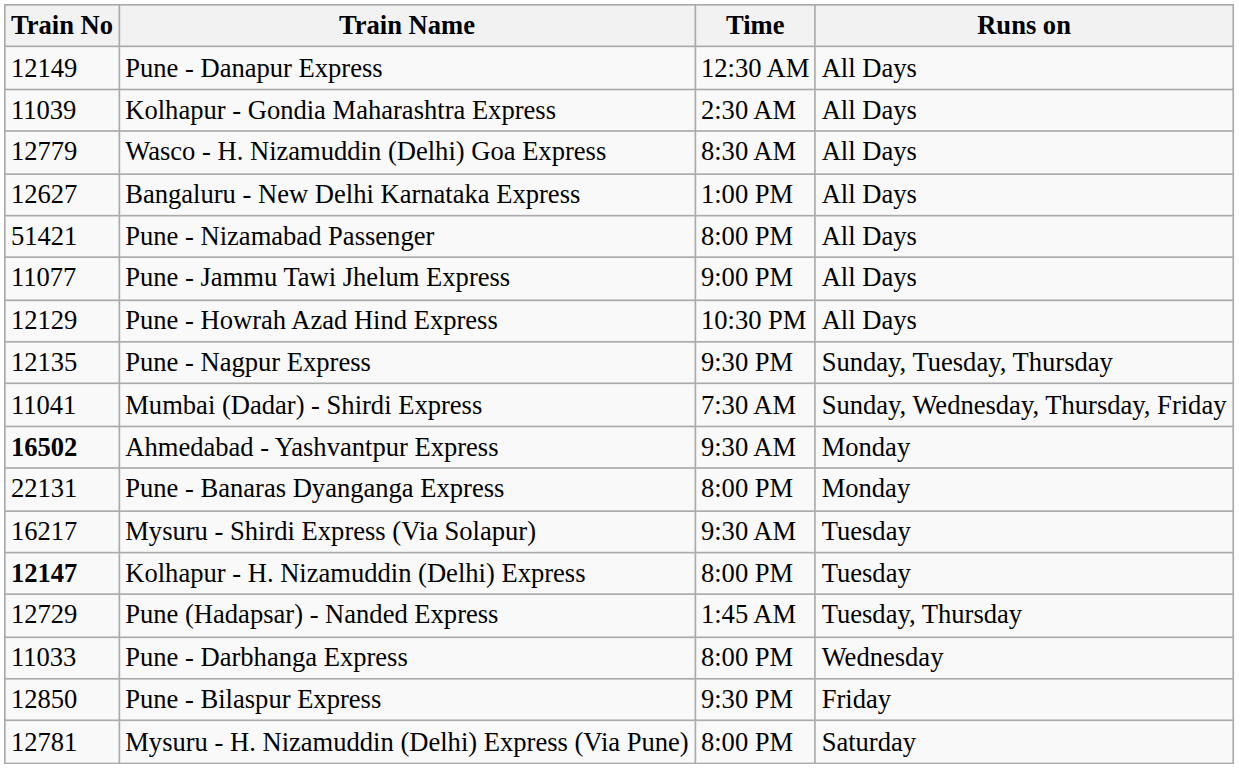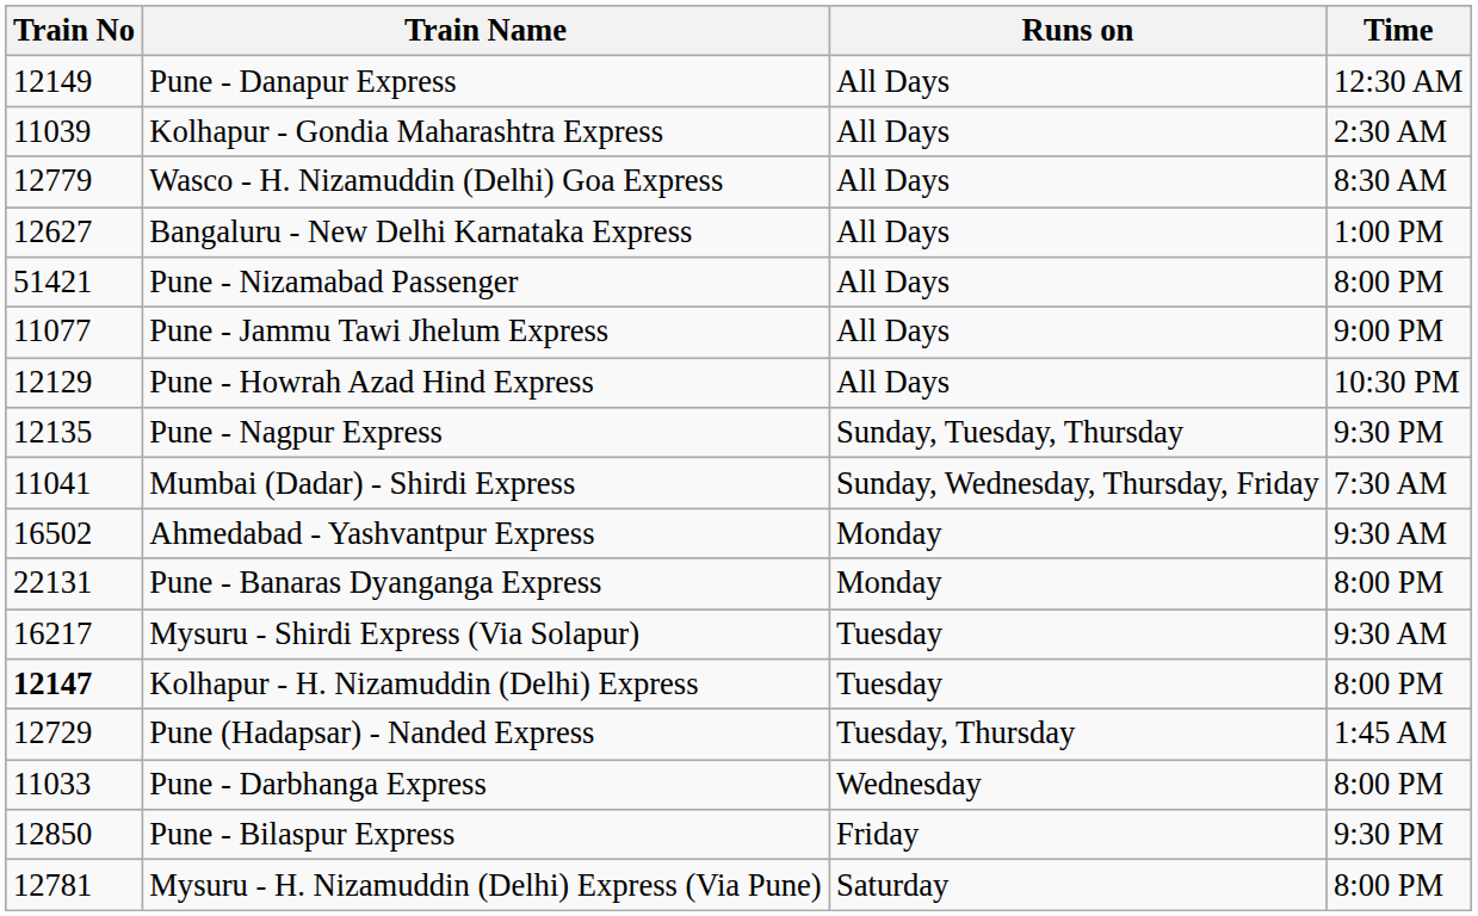columns swapped: Runs on <-> Time
Ahmedabad - Yashvantpur Express | Train No: bold -> normal
